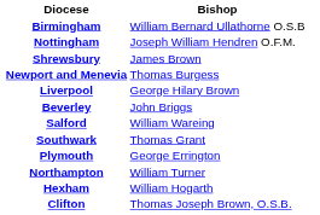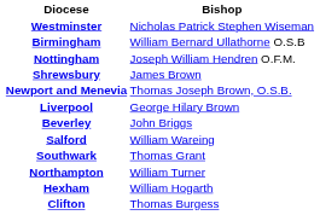+ row: Westminster | Nicholas Patrick Stephen Wiseman
Newport and Menevia | Bishop: Thomas Burgess -> Thomas Joseph Brown, O.S.B.
- row: Plymouth | George Errington
Clifton | Bishop: Thomas Joseph Brown, O.S.B. -> Thomas Burgess
